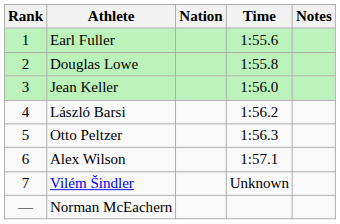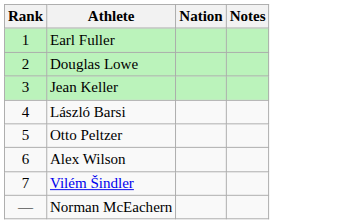- column: Time | 1:55.6 | 1:55.8 | 1:56.0 | 1:56.2 | 1:56.3 | 1:57.1 | Unknown
